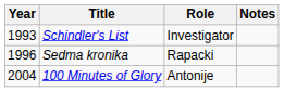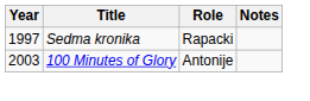- row: 1993 | Schindler's List | Investigator
Sedma kronika | Year: 1996 -> 1997
100 Minutes of Glory | Year: 2004 -> 2003
